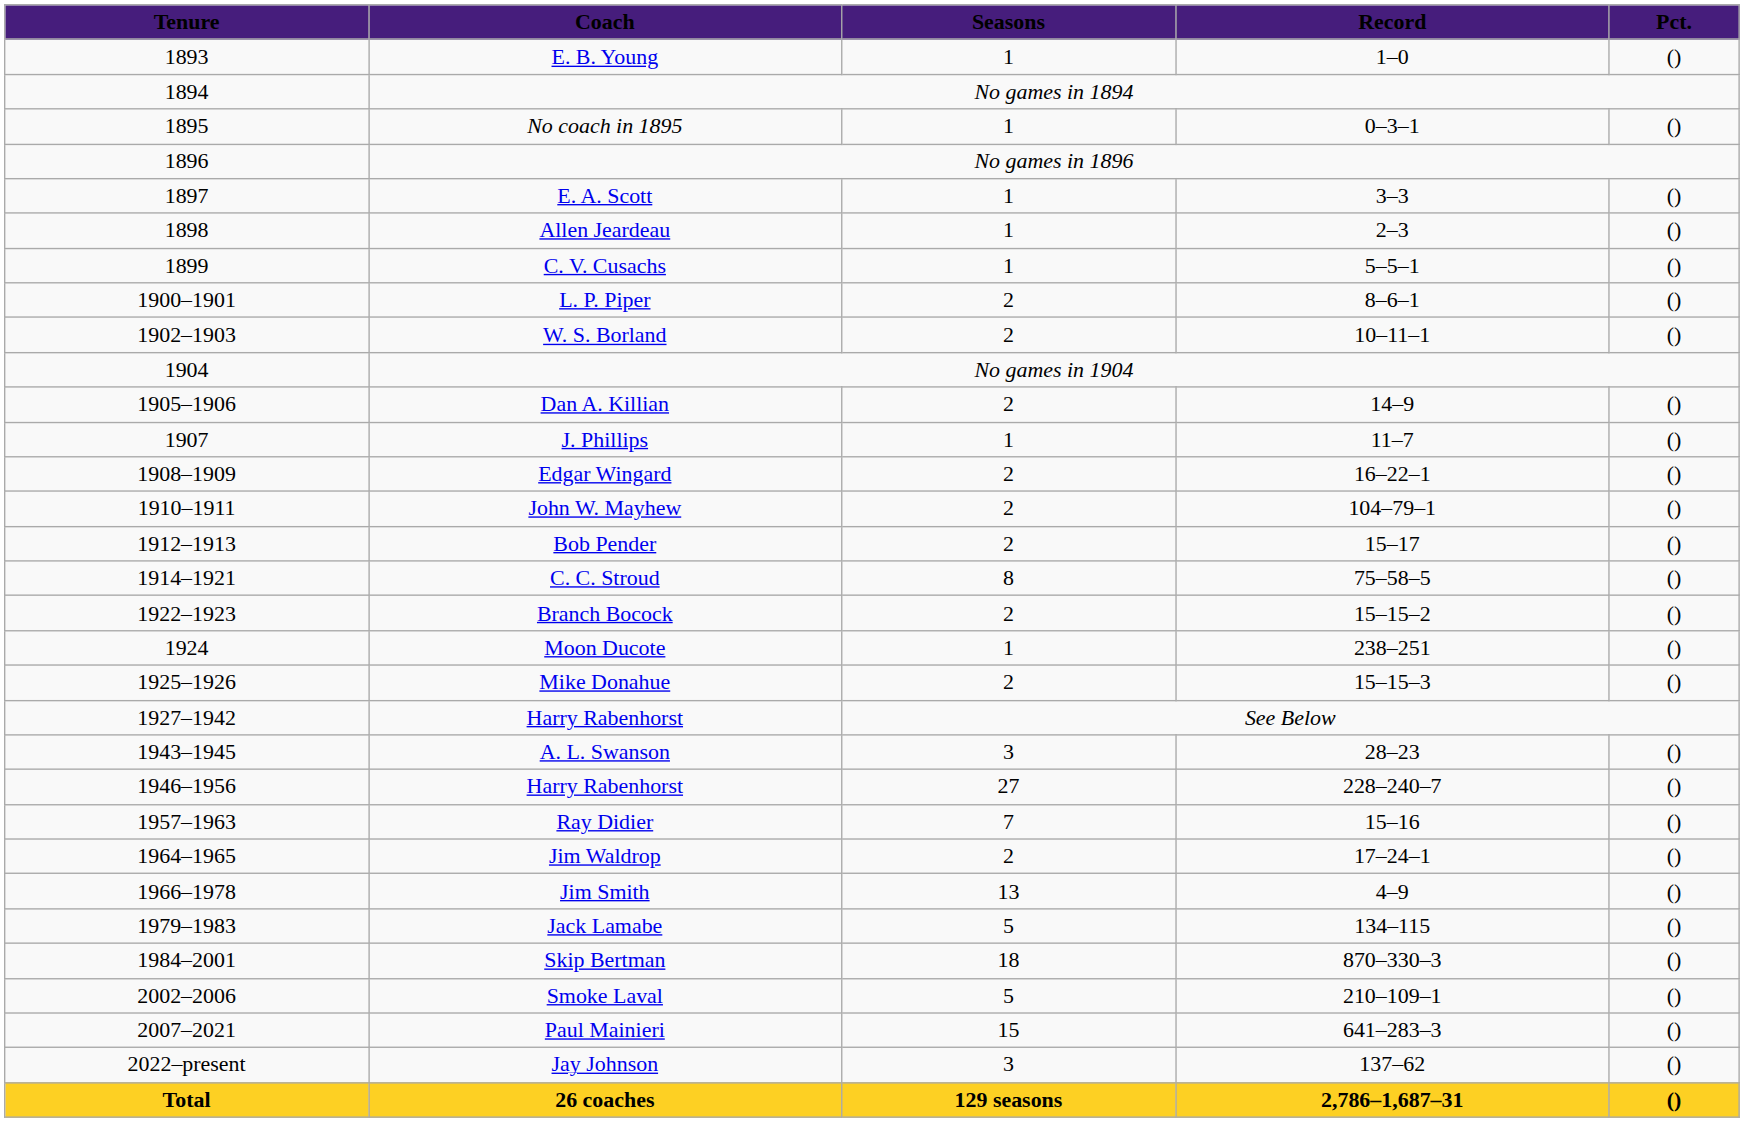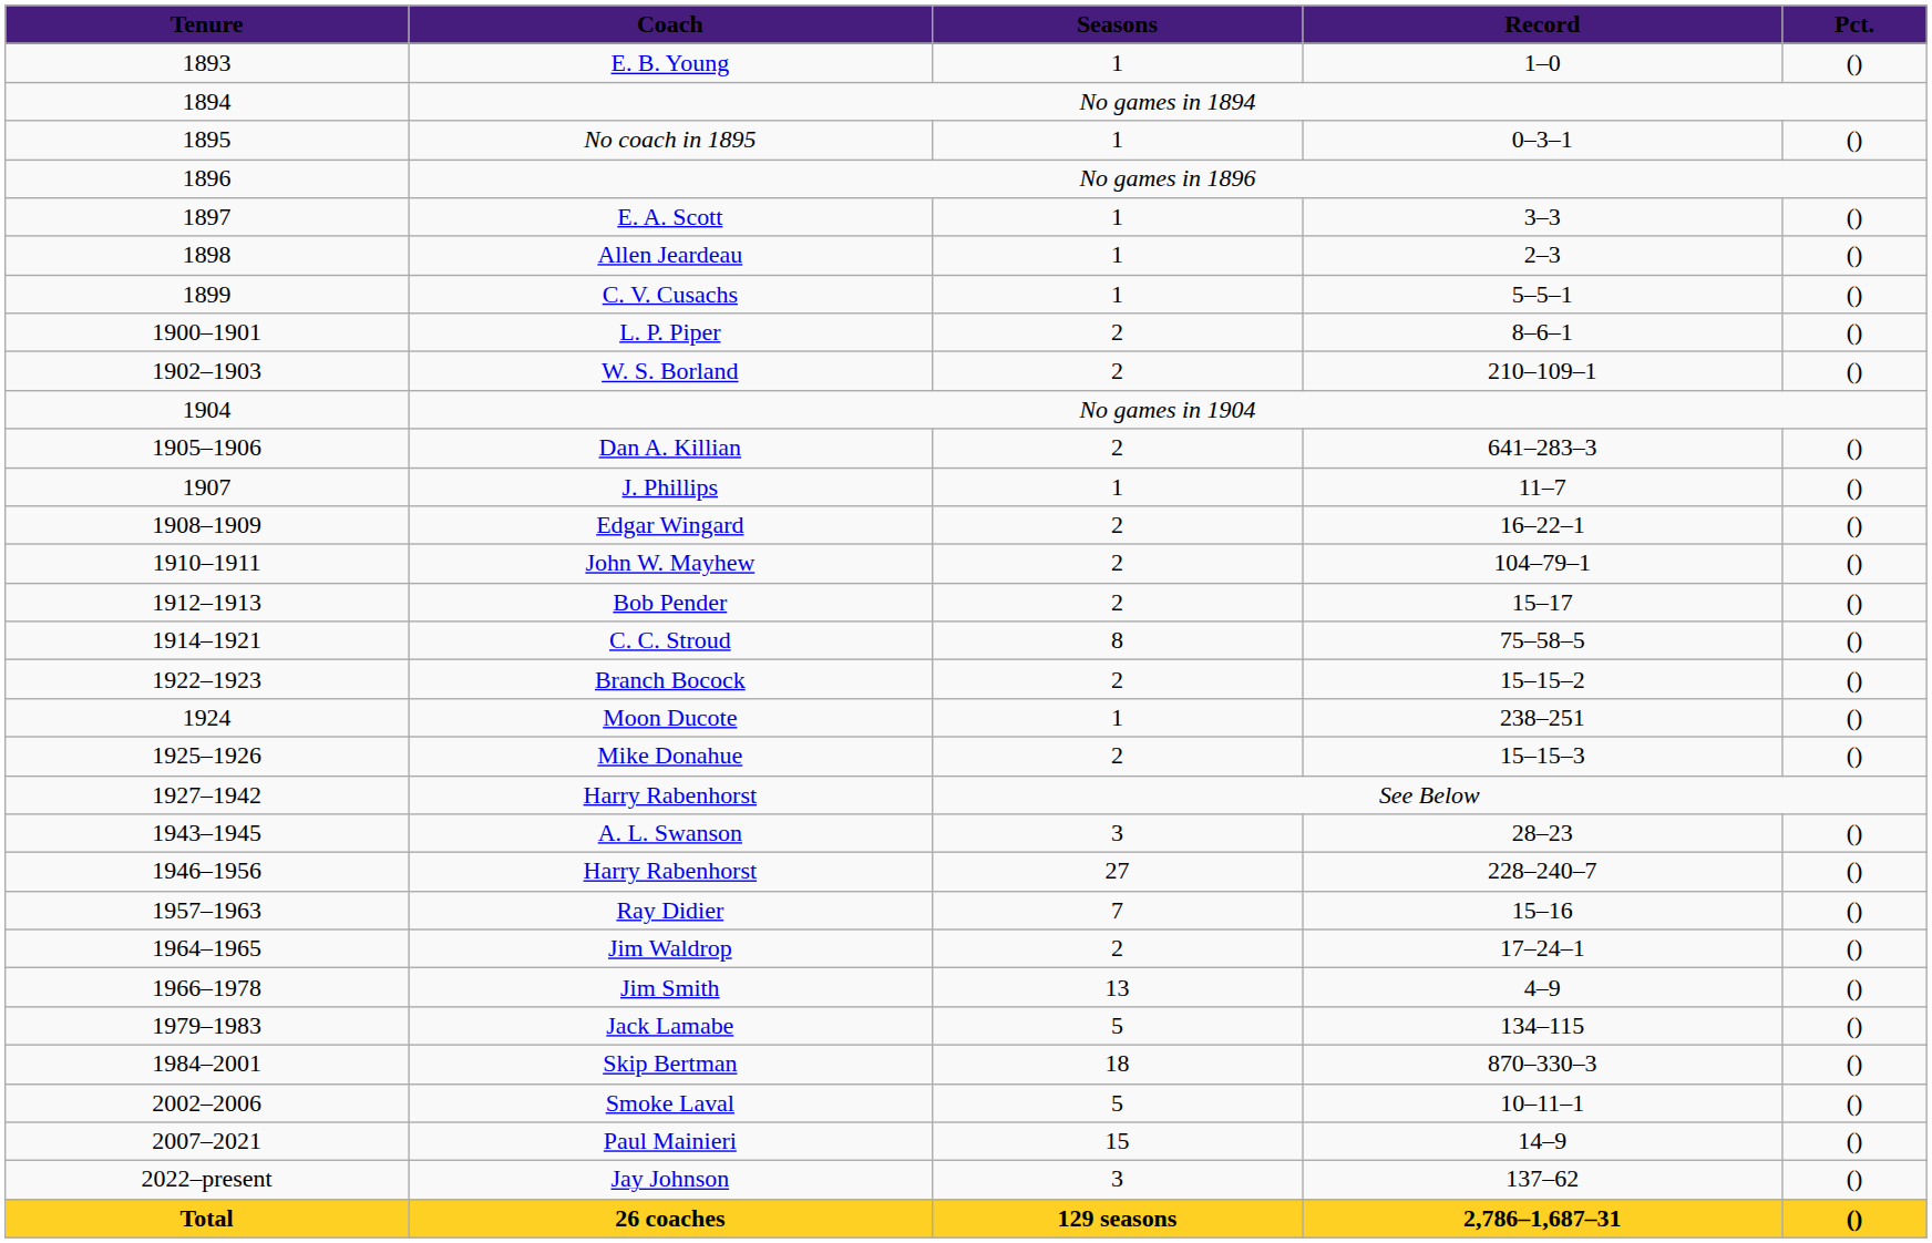W. S. Borland | Record: 10–11–1 -> 210–109–1
Dan A. Killian | Record: 14–9 -> 641–283–3
Smoke Laval | Record: 210–109–1 -> 10–11–1
Paul Mainieri | Record: 641–283–3 -> 14–9
